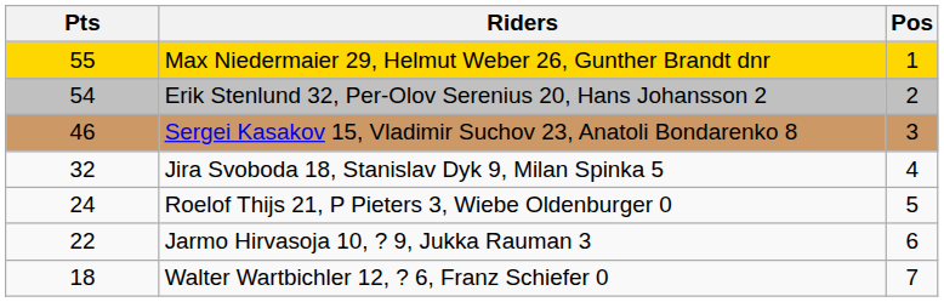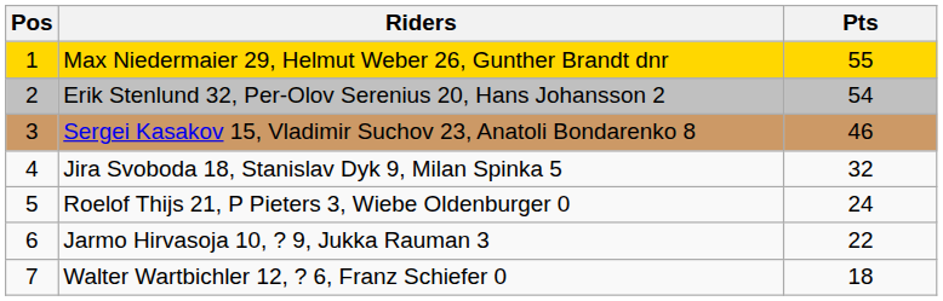columns swapped: Pos <-> Pts
